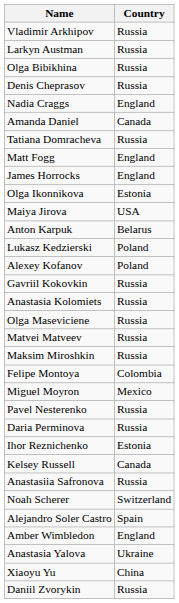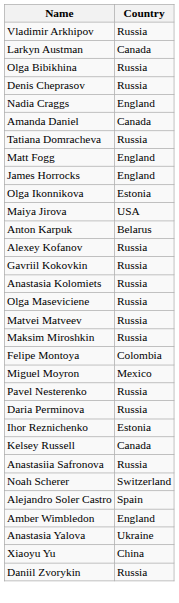Larkyn Austman | Country: Russia -> Canada
- row: Lukasz Kedzierski | Poland
Alexey Kofanov | Country: Poland -> Russia
